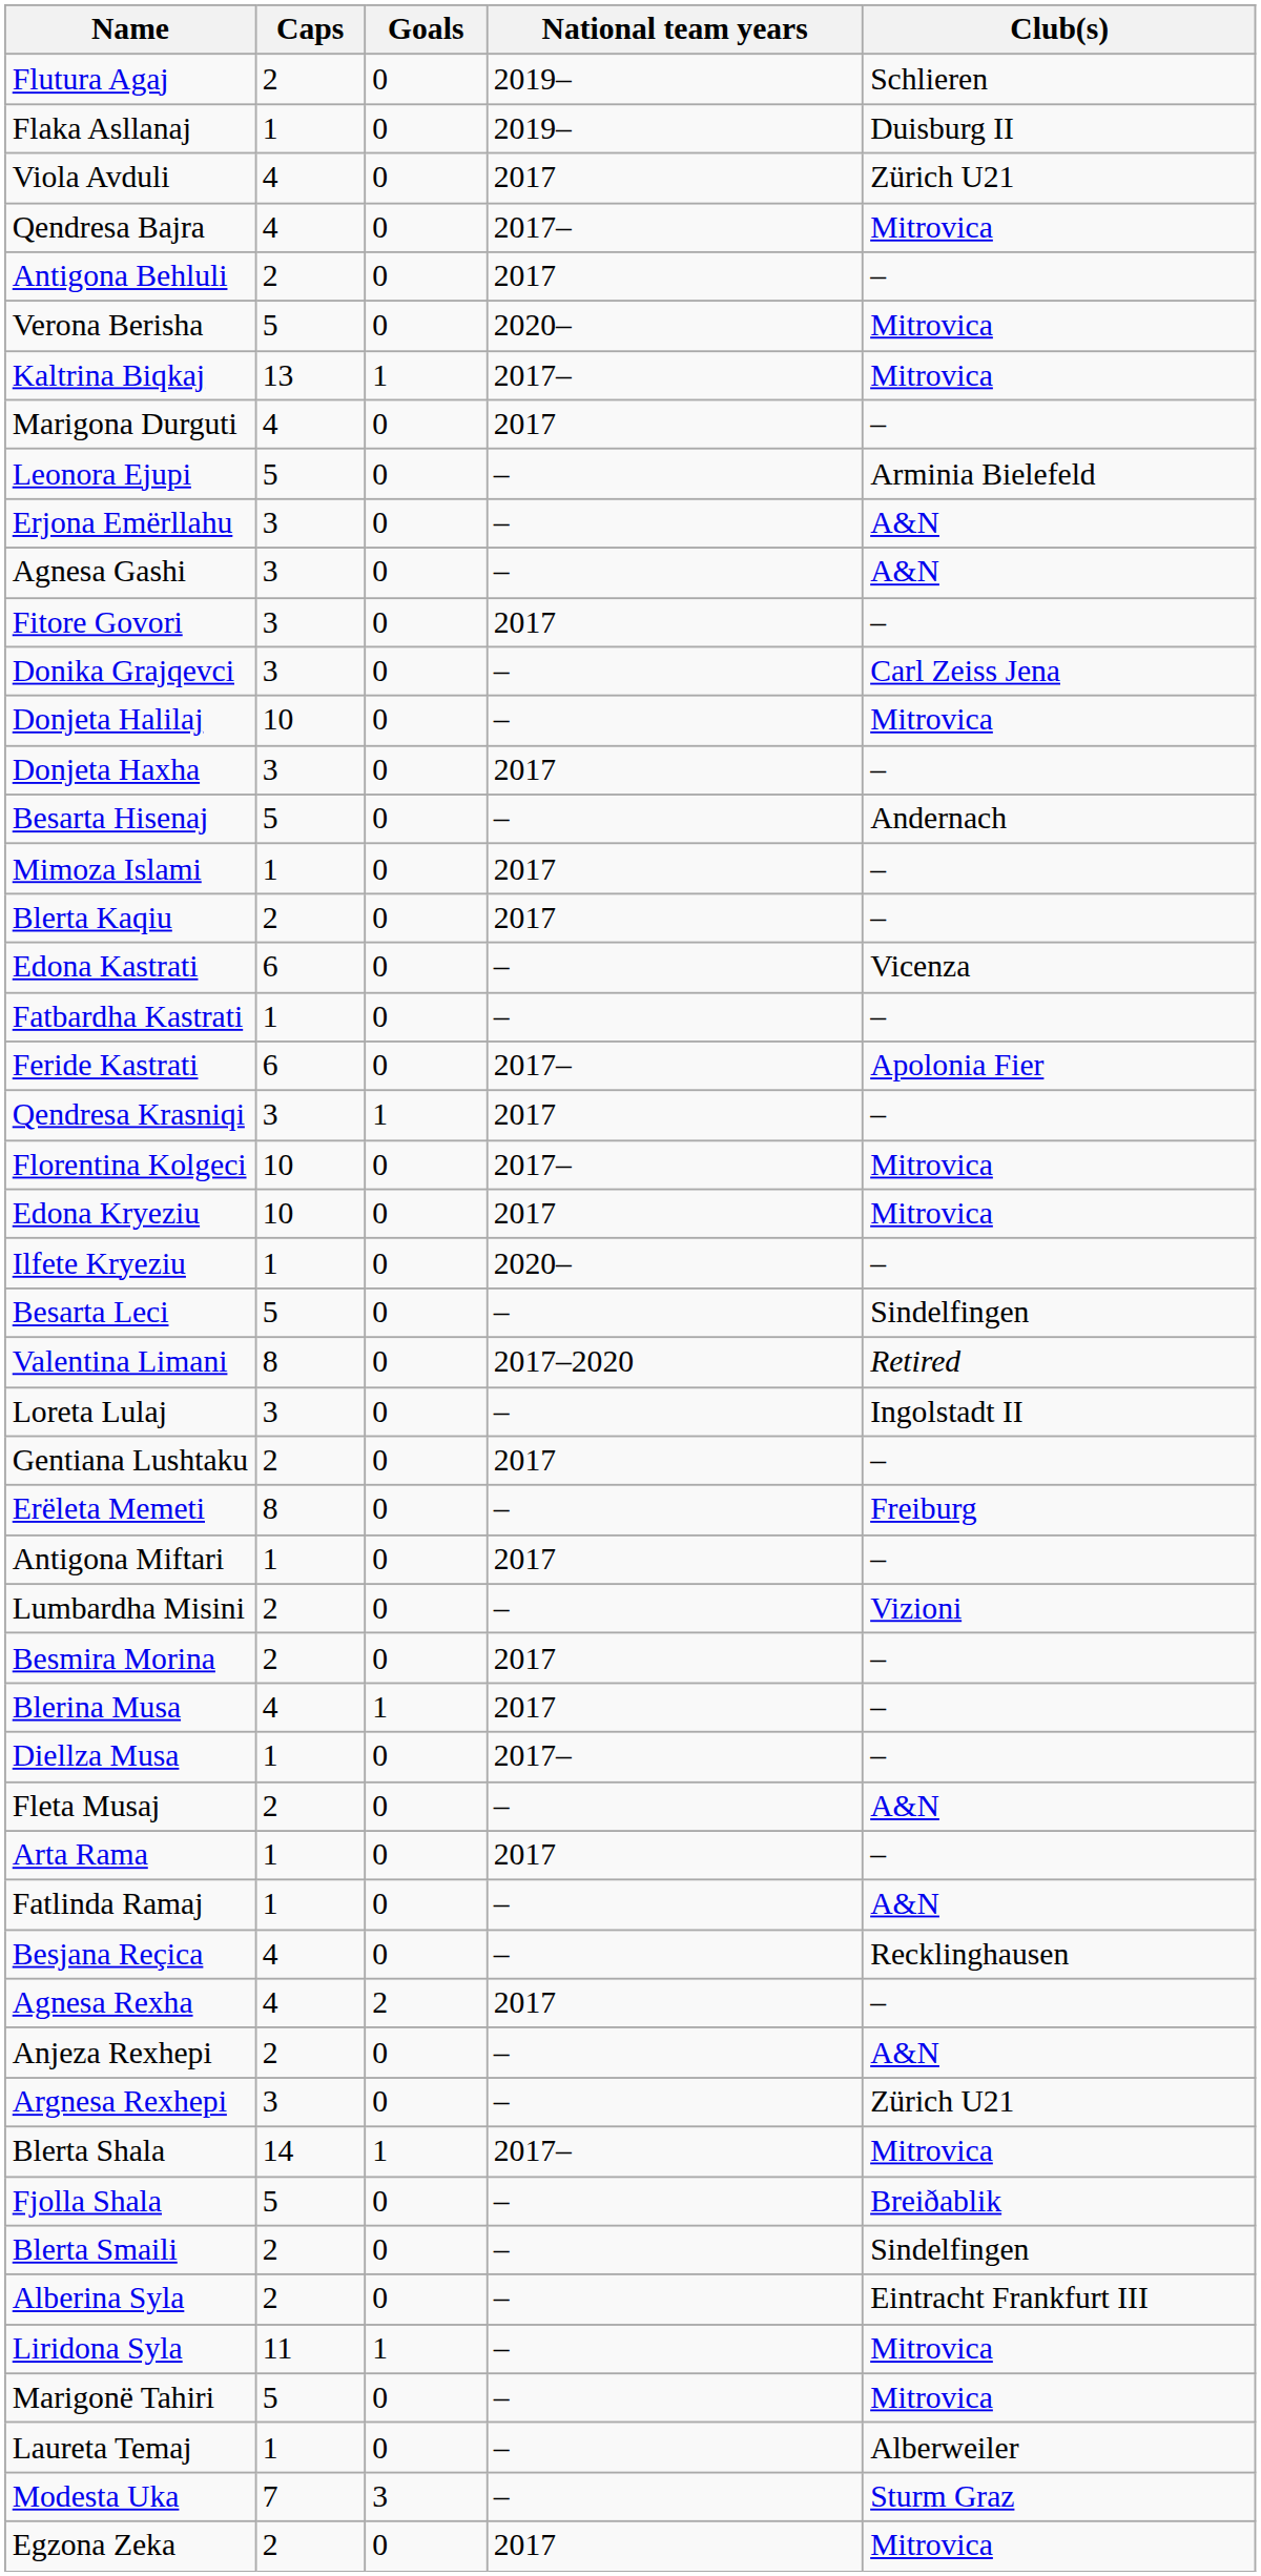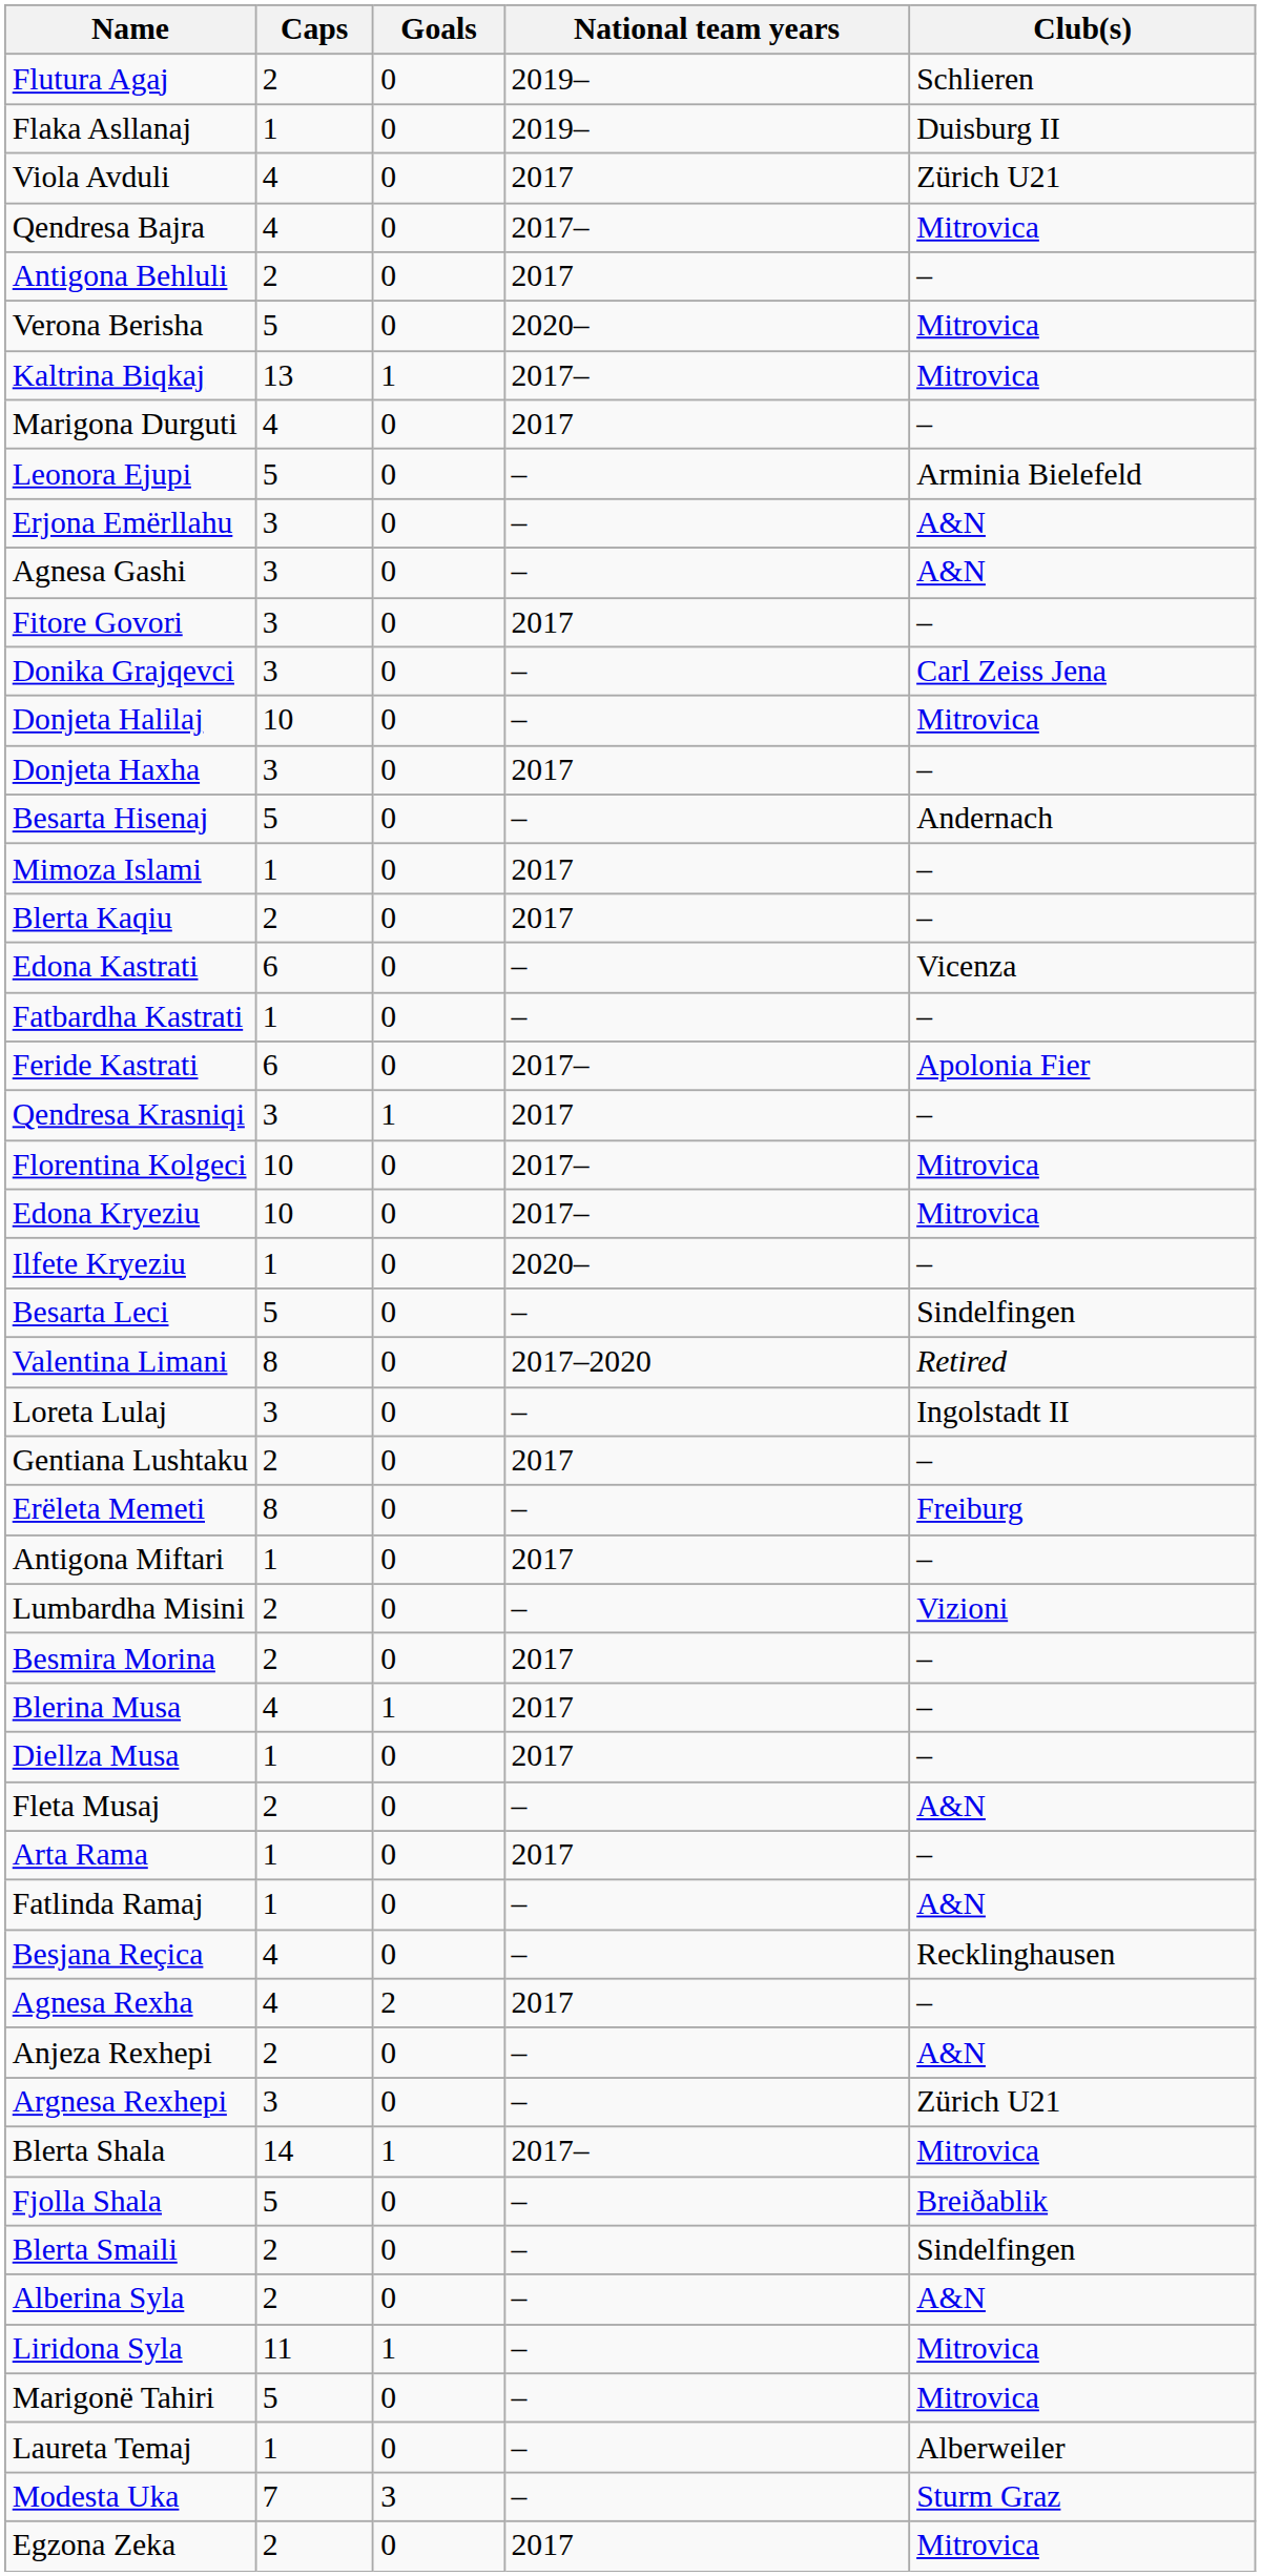Edona Kryeziu | National team years: 2017 -> 2017–
Diellza Musa | National team years: 2017– -> 2017
Alberina Syla | Club(s): Eintracht Frankfurt III -> A&N
